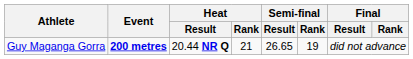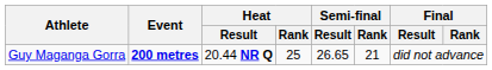Guy Maganga Gorra | Heat / Rank: 21 -> 25
Guy Maganga Gorra | Semi-final / Rank: 19 -> 21
